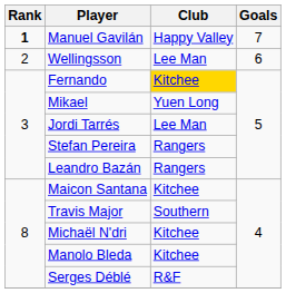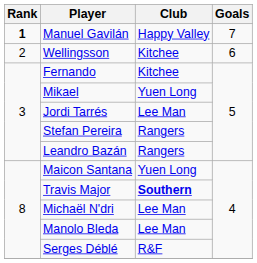Wellingsson | Club: Lee Man -> Kitchee
Fernando | Club: gold background -> no background
Maicon Santana | Club: Kitchee -> Yuen Long
Travis Major | Club: normal -> bold
Michaël N'dri | Club: Kitchee -> Lee Man
Manolo Bleda | Club: Kitchee -> Lee Man
